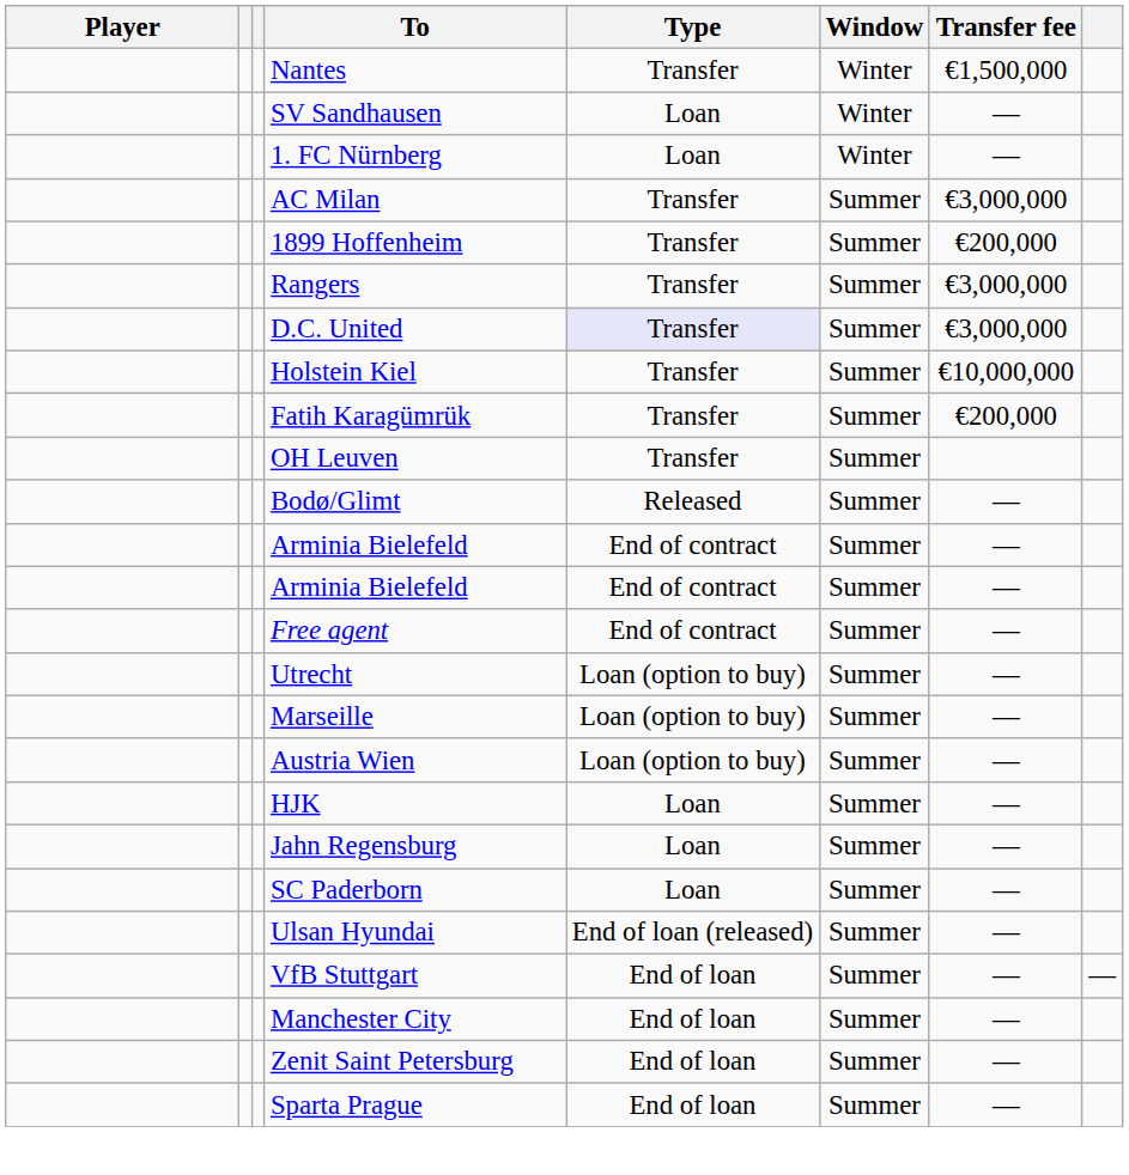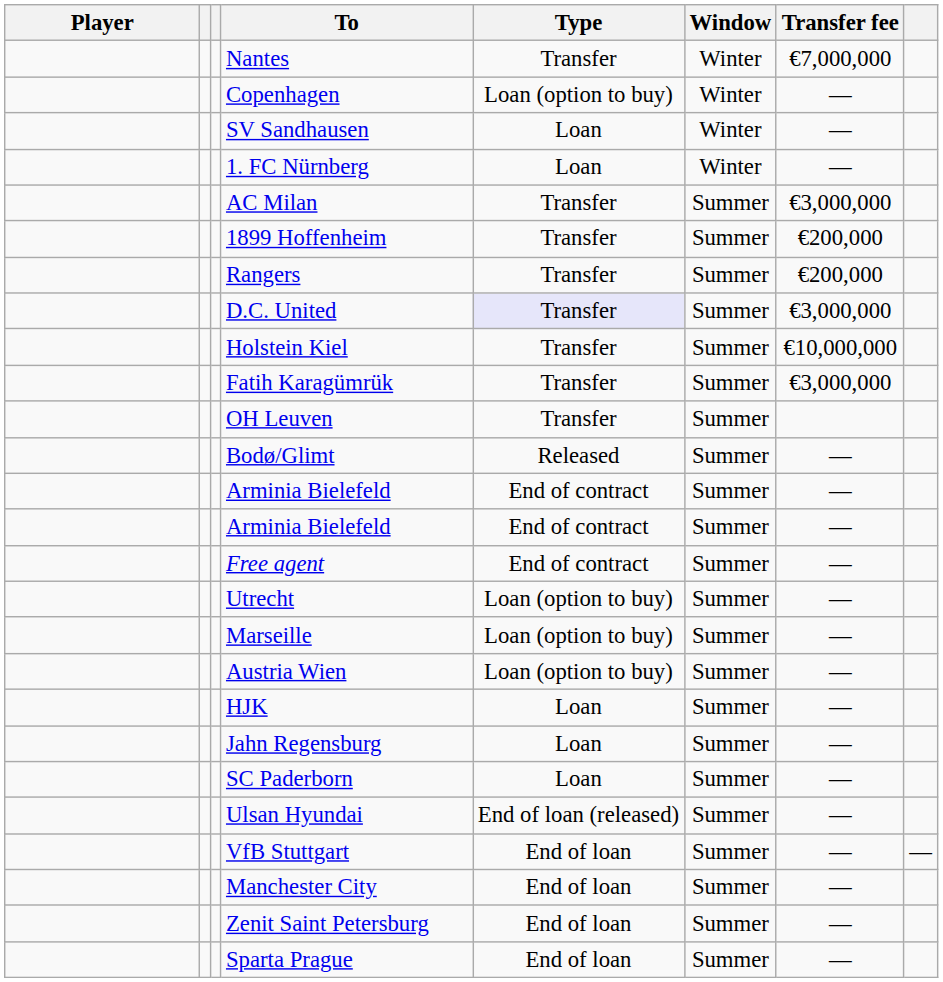Nantes | Transfer fee: €1,500,000 -> €7,000,000
+ row: Copenhagen | Loan (option to buy) | Winter | —
Rangers | Transfer fee: €3,000,000 -> €200,000
Fatih Karagümrük | Transfer fee: €200,000 -> €3,000,000
